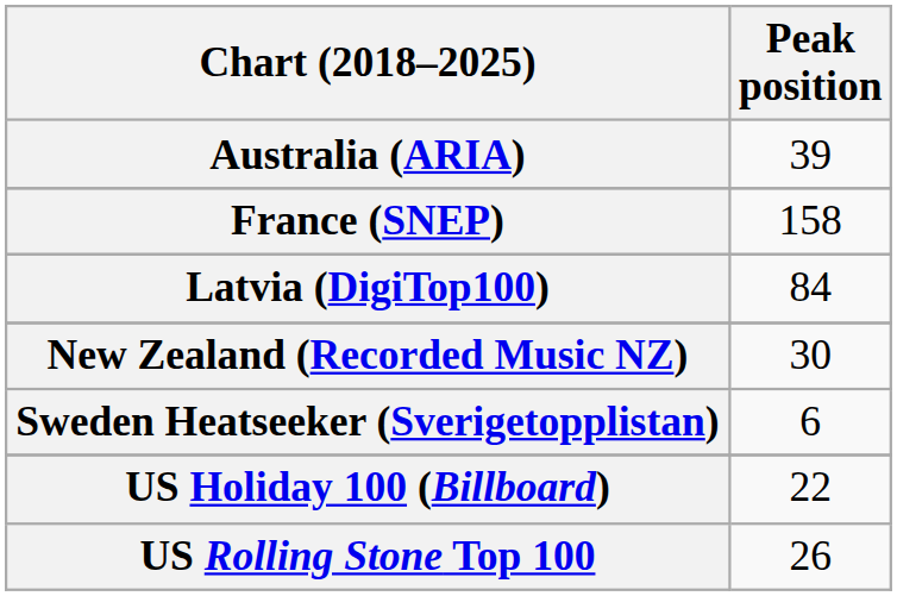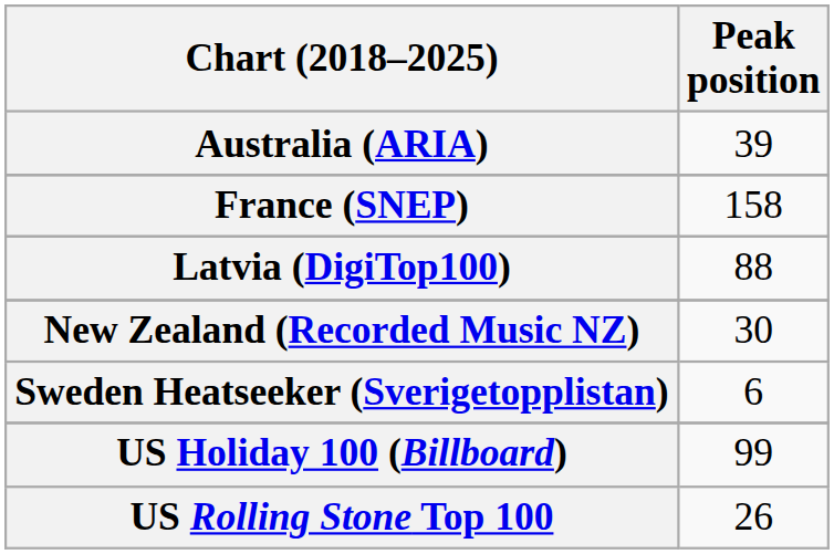Latvia (DigiTop100) | Peak position: 84 -> 88
US Holiday 100 (Billboard) | Peak position: 22 -> 99
